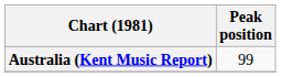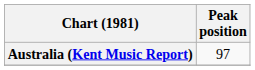Australia (Kent Music Report) | Peak position: 99 -> 97
